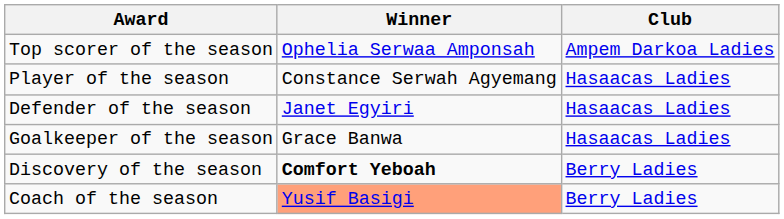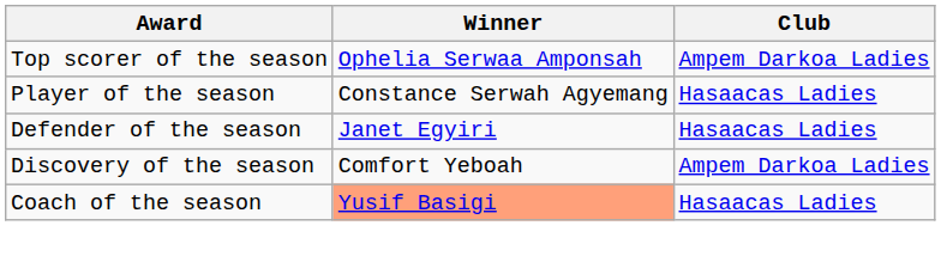- row: Goalkeeper of the season | Grace Banwa | Hasaacas Ladies
Discovery of the season | Winner: bold -> normal
Discovery of the season | Club: Berry Ladies -> Ampem Darkoa Ladies
Coach of the season | Club: Berry Ladies -> Hasaacas Ladies
